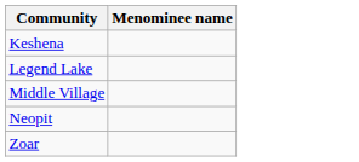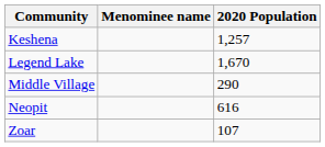+ column: 2020 Population | 1,257 | 1,670 | 290 | 616 | 107
